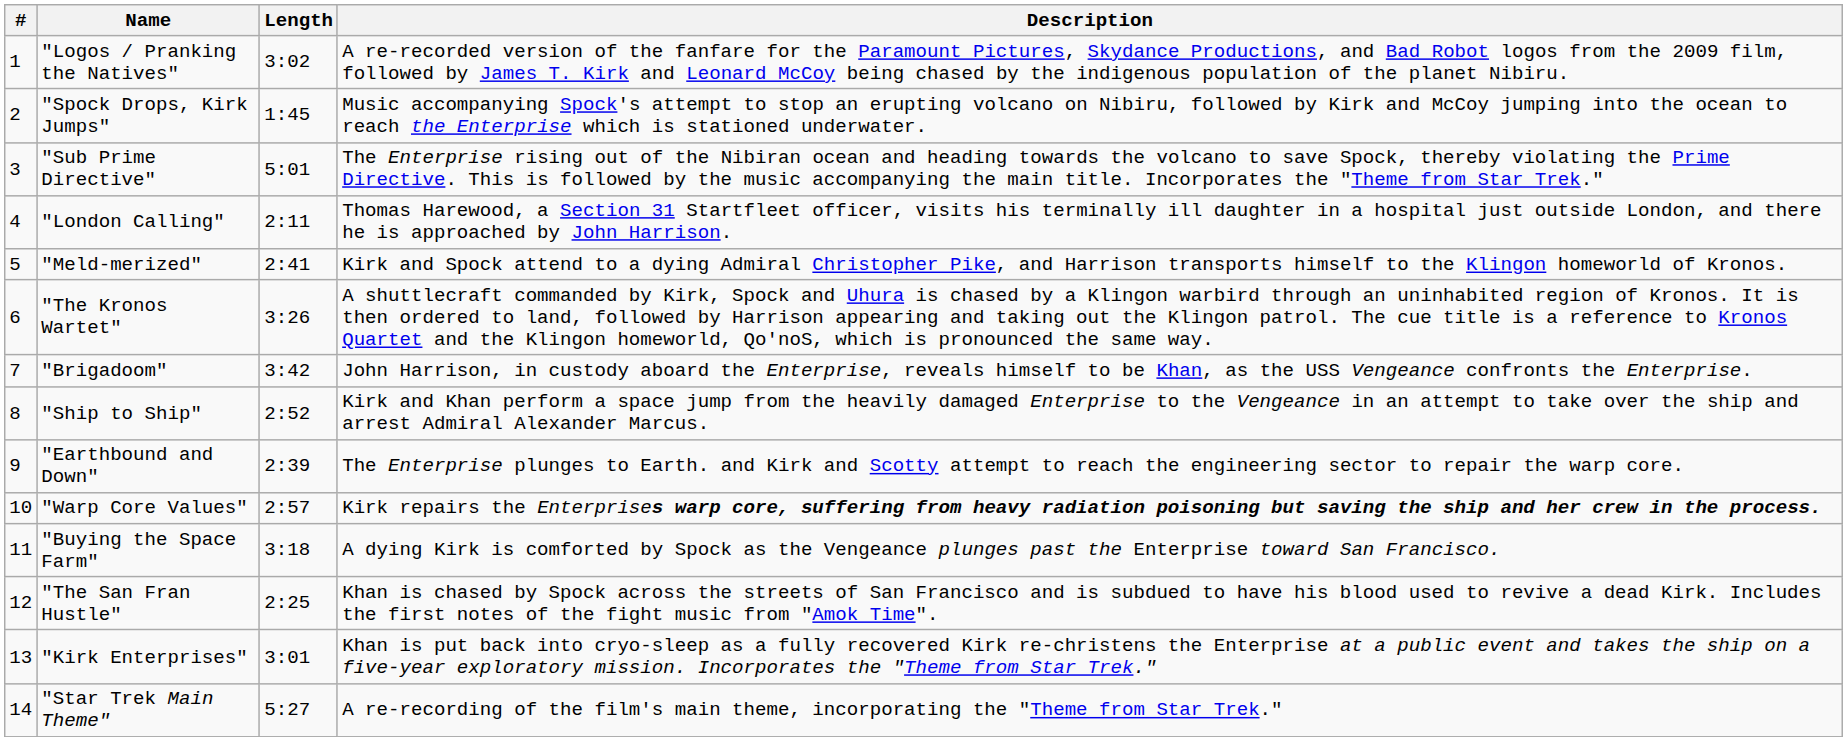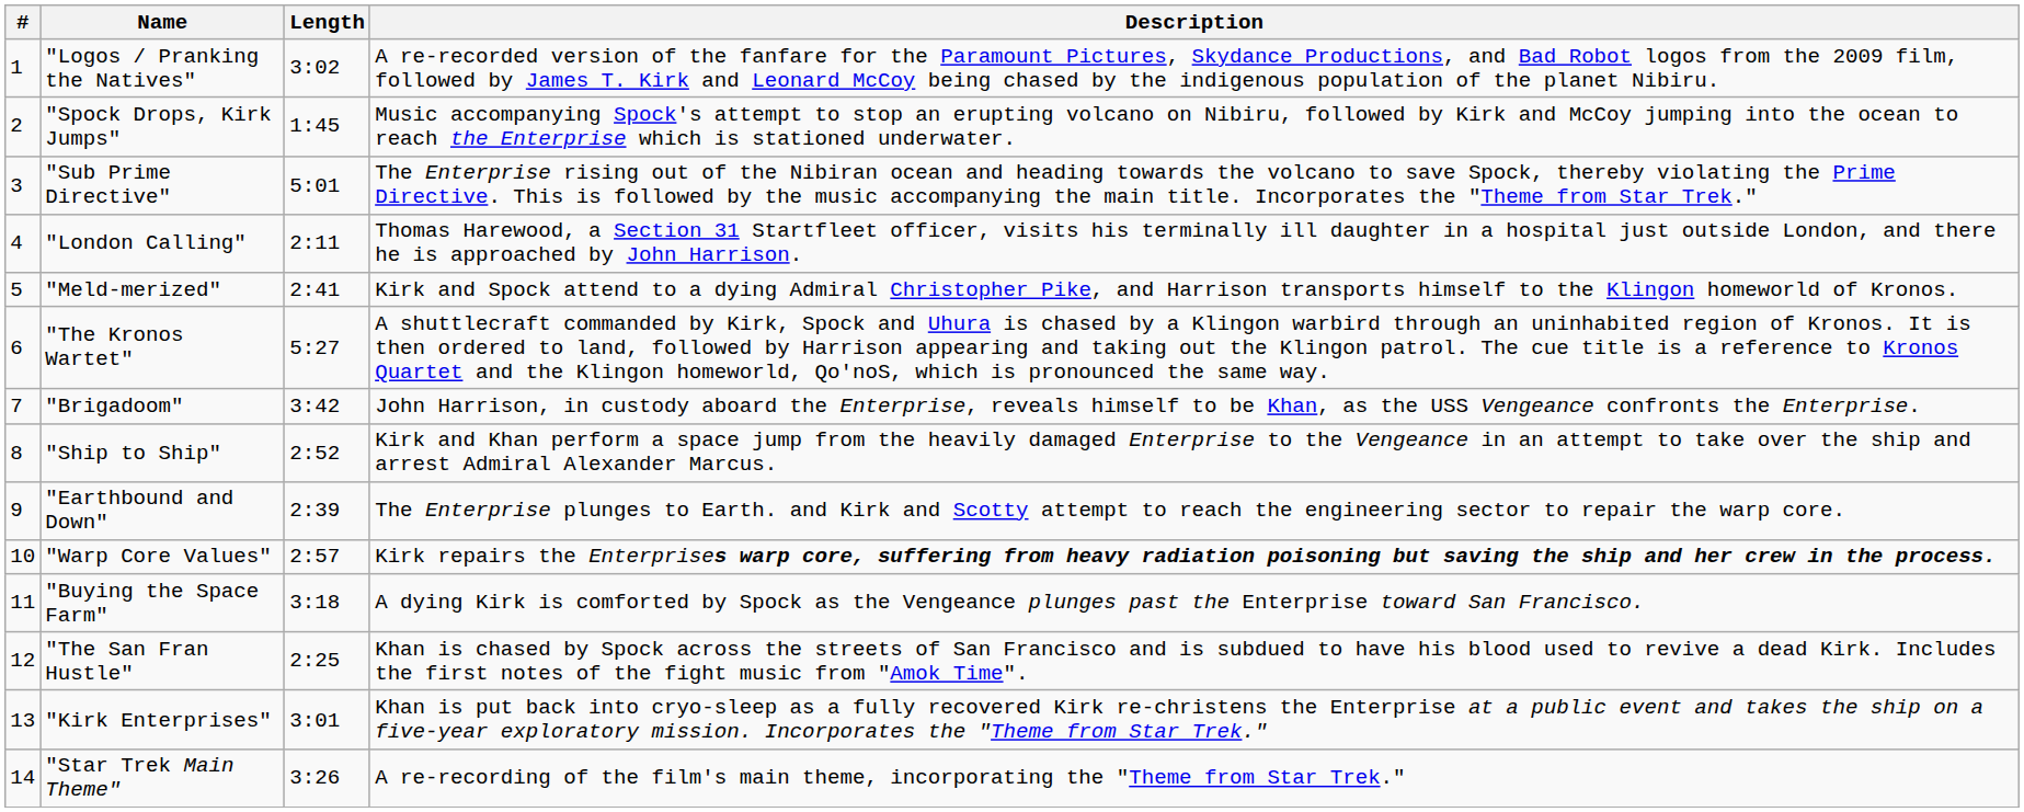"The Kronos Wartet" | Length: 3:26 -> 5:27
"Star Trek Main Theme" | Length: 5:27 -> 3:26
